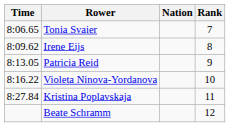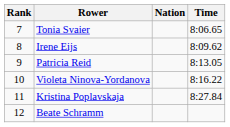columns swapped: Rank <-> Time
